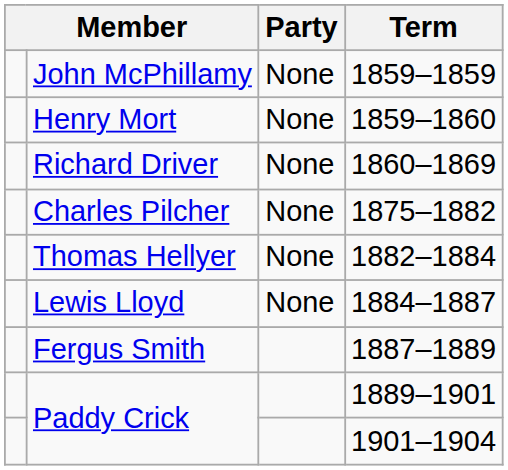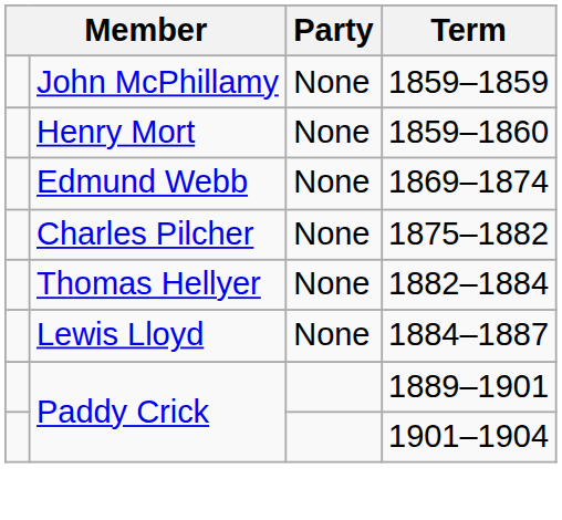- row: Richard Driver | None | 1860–1869
+ row: Edmund Webb | None | 1869–1874
- row: Fergus Smith | 1887–1889
